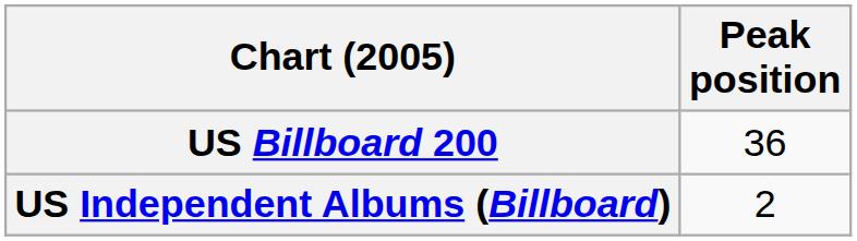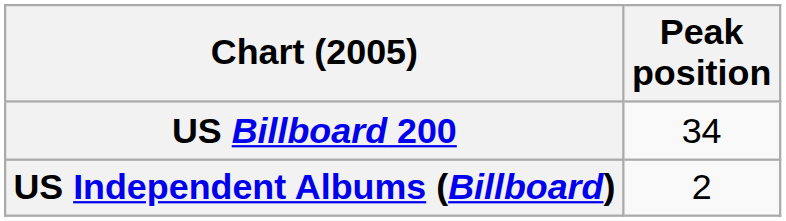US Billboard 200 | Peak position: 36 -> 34
